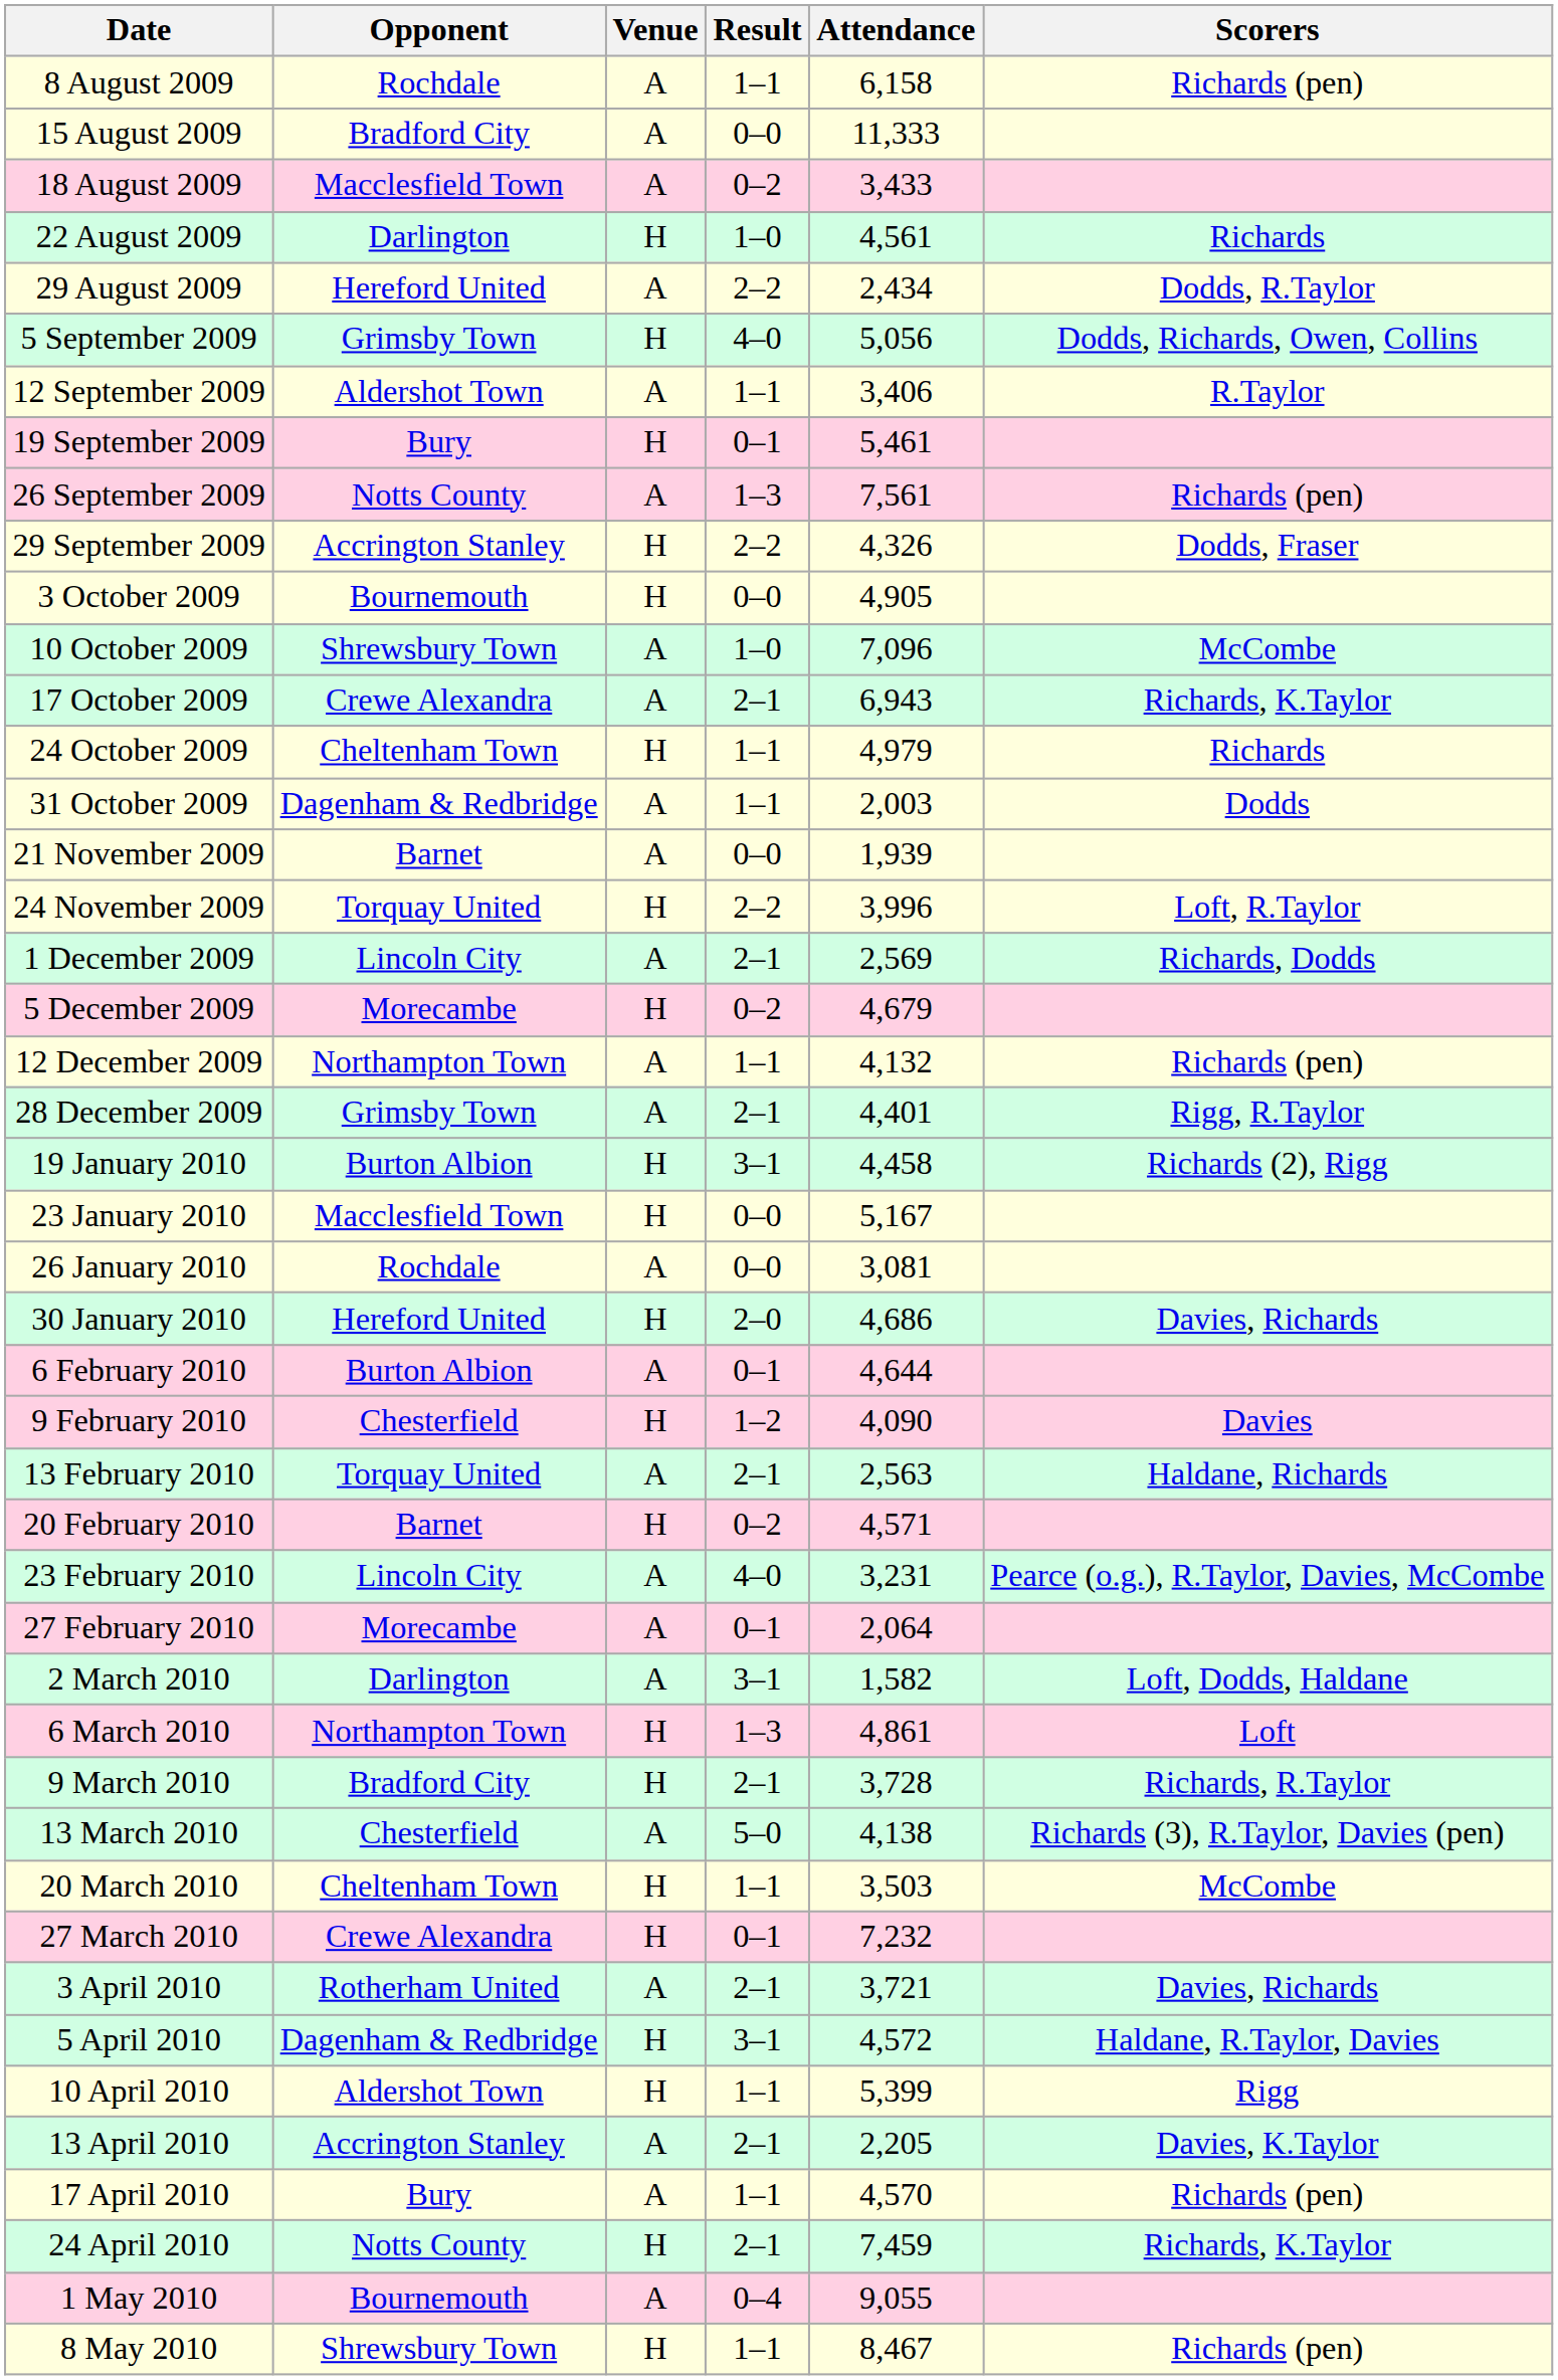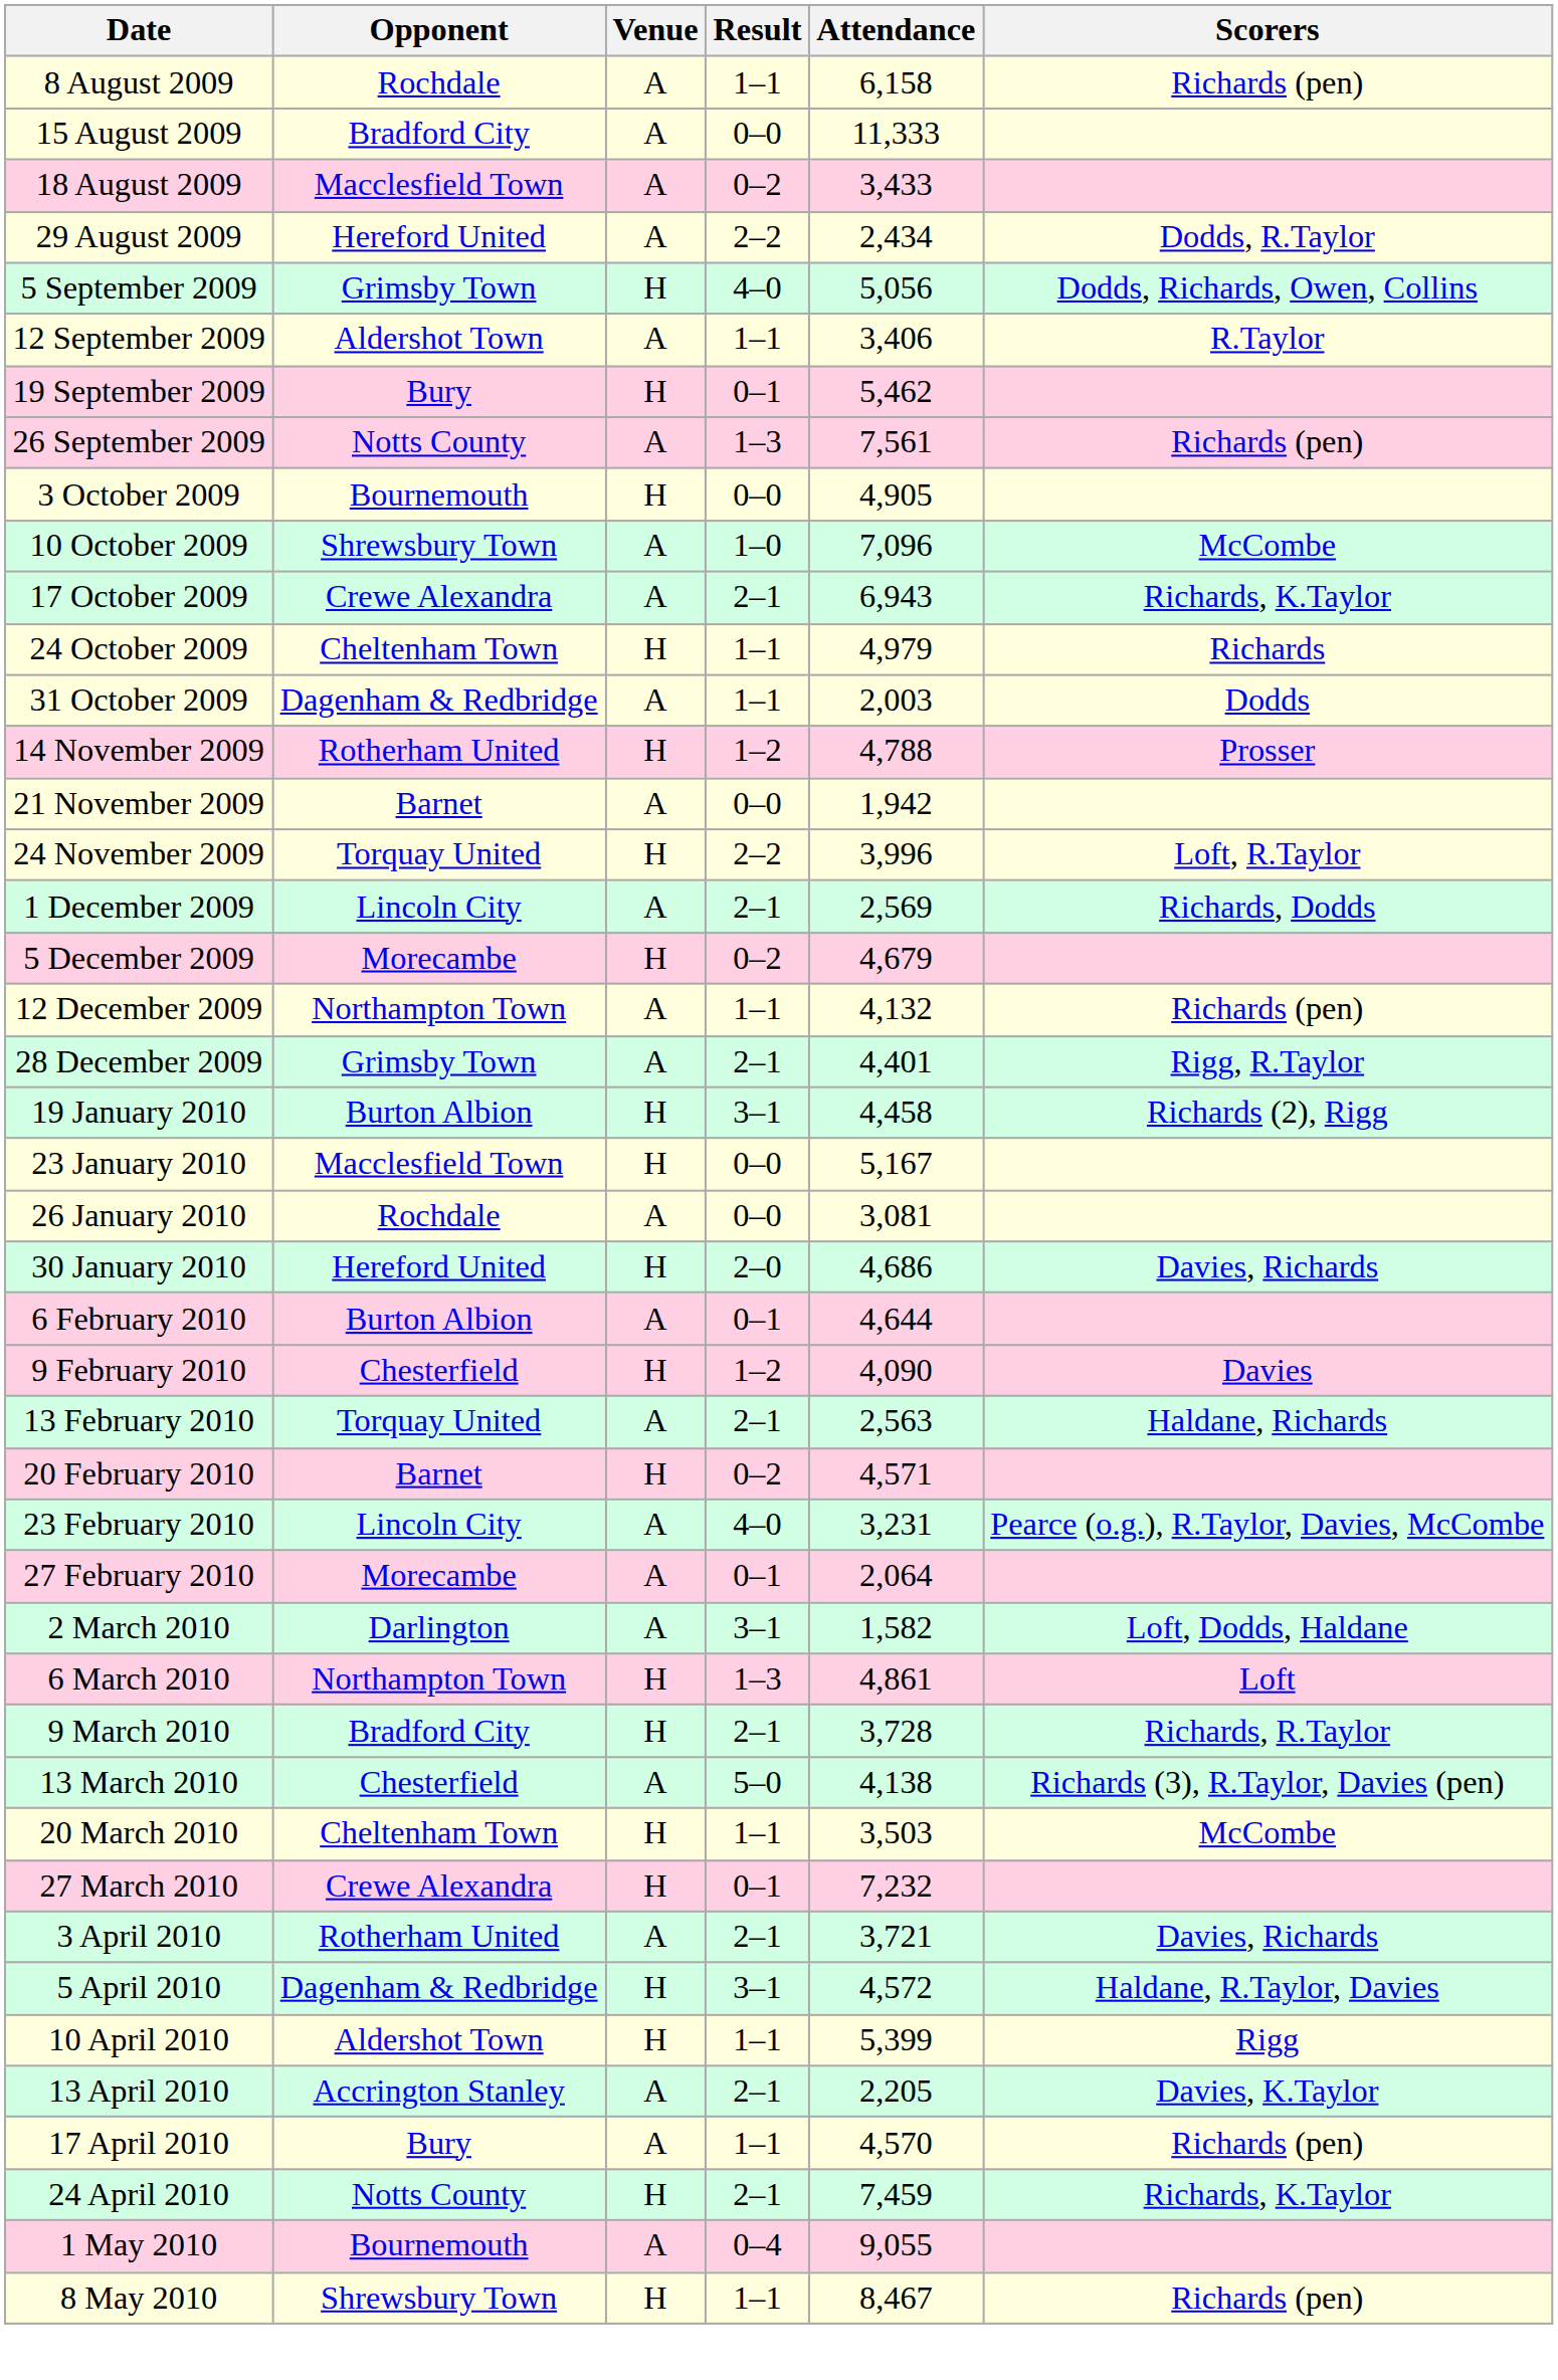- row: 22 August 2009 | Darlington | H | 1–0 | 4,561 | Richards
19 September 2009 | Attendance: 5,461 -> 5,462
- row: 29 September 2009 | Accrington Stanley | H | 2–2 | 4,326 | Dodds, Fraser
+ row: 14 November 2009 | Rotherham United | H | 1–2 | 4,788 | Prosser
21 November 2009 | Attendance: 1,939 -> 1,942
